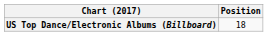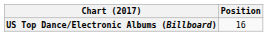US Top Dance/Electronic Albums (Billboard) | Position: 18 -> 16
